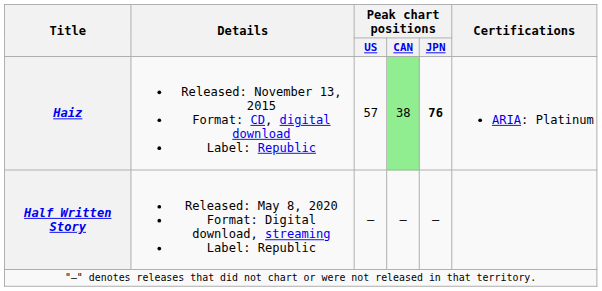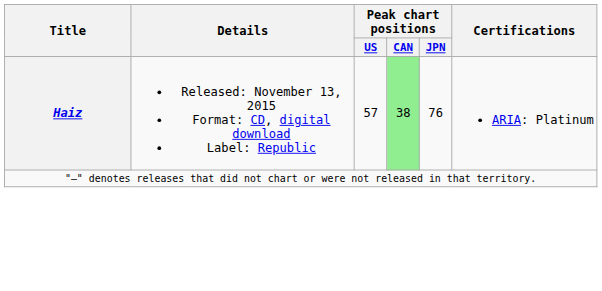Haiz | Peak chart positions / JPN: bold -> normal
- row: Half Written Story | Released: May 8, 2020 Format: Digital download, streaming Label: Republic | — | — | —
